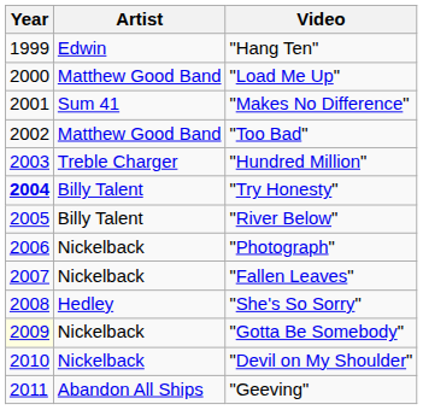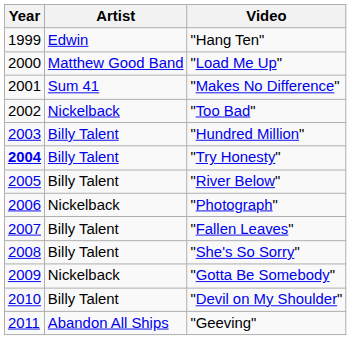"Too Bad" | Artist: Matthew Good Band -> Nickelback
"Hundred Million" | Artist: Treble Charger -> Billy Talent
"Fallen Leaves" | Artist: Nickelback -> Billy Talent
"She's So Sorry" | Artist: Hedley -> Billy Talent
"Gotta Be Somebody" | Year: lightyellow background -> no background
"Devil on My Shoulder" | Artist: Nickelback -> Billy Talent
